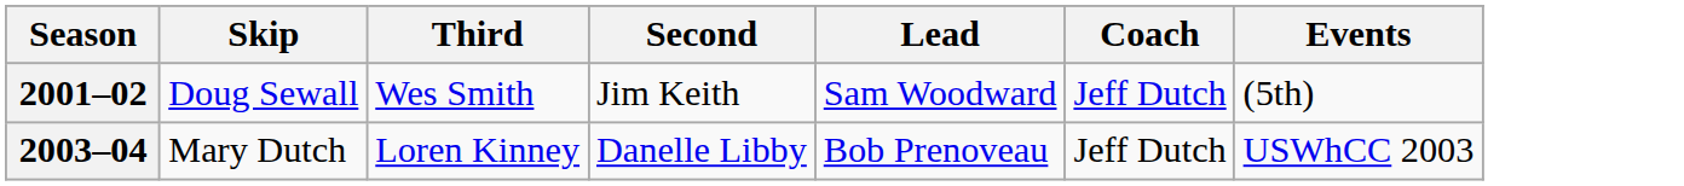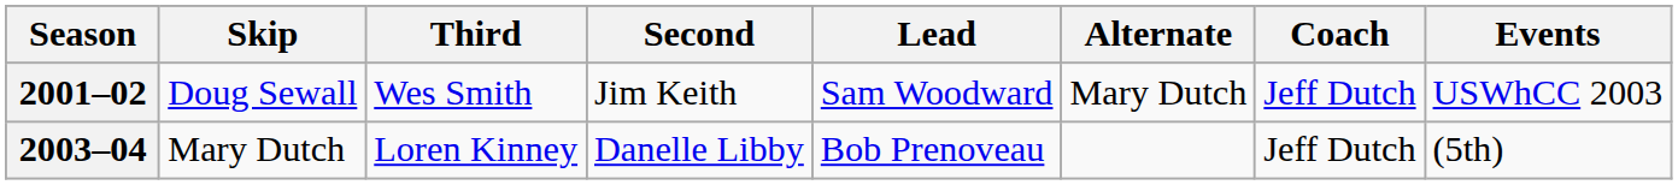+ column: Alternate | Mary Dutch
2001–02 | Events: (5th) -> USWhCC 2003
2003–04 | Events: USWhCC 2003 -> (5th)
